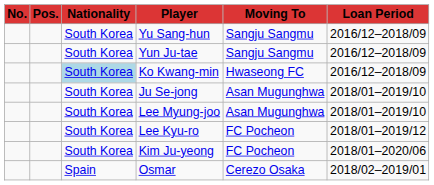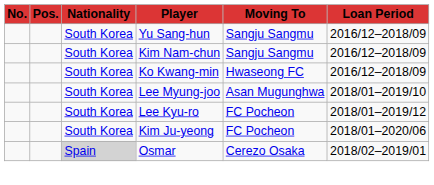+ row: South Korea | Kim Nam-chun | Sangju Sangmu | 2016/12–2018/09
- row: South Korea | Yun Ju-tae | Sangju Sangmu | 2016/12–2018/09
Ko Kwang-min | Nationality: lightblue background -> no background
- row: South Korea | Ju Se-jong | Asan Mugunghwa | 2018/01–2019/10
Osmar | Nationality: no background -> lightgrey background
